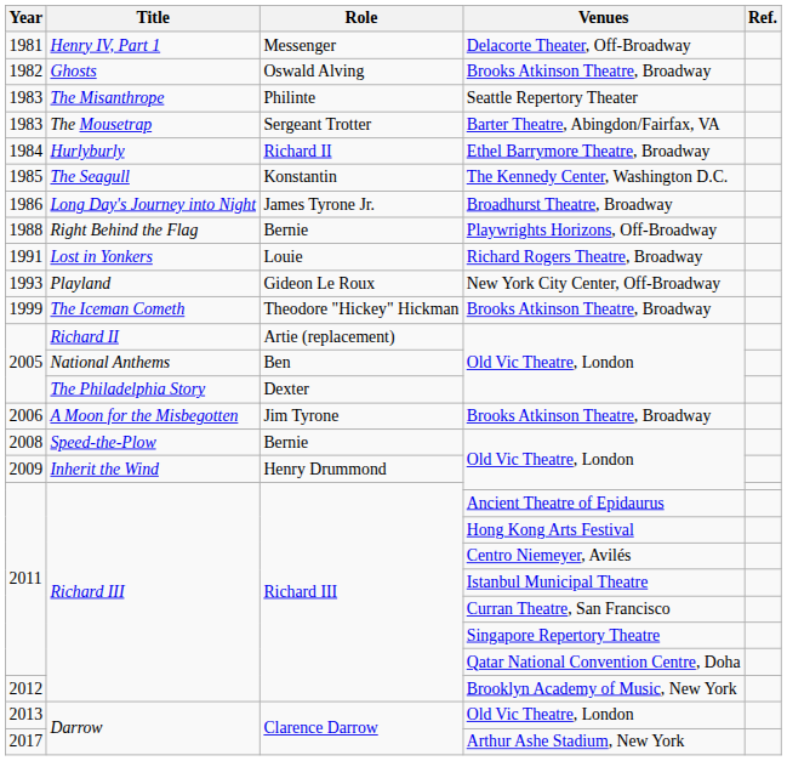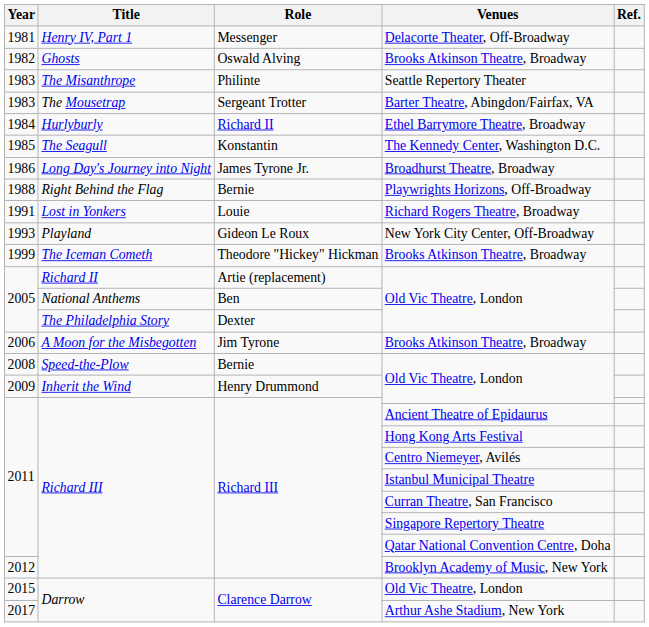Darrow / Old Vic Theatre, London | Year: 2013 -> 2015
